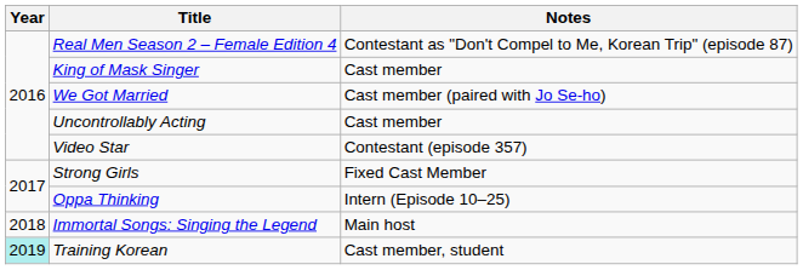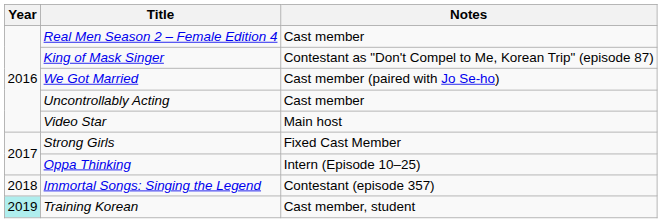Real Men Season 2 – Female Edition 4 | Notes: Contestant as "Don't Compel to Me, Korean Trip" (episode 87) -> Cast member
King of Mask Singer | Notes: Cast member -> Contestant as "Don't Compel to Me, Korean Trip" (episode 87)
Video Star | Notes: Contestant (episode 357) -> Main host
Immortal Songs: Singing the Legend | Notes: Main host -> Contestant (episode 357)
